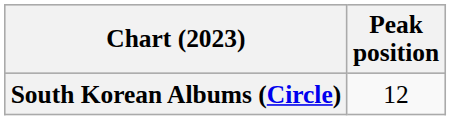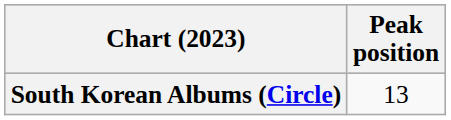South Korean Albums (Circle) | Peak position: 12 -> 13
